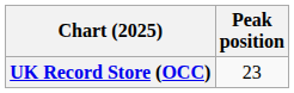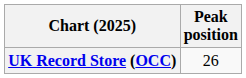UK Record Store (OCC) | Peak position: 23 -> 26
